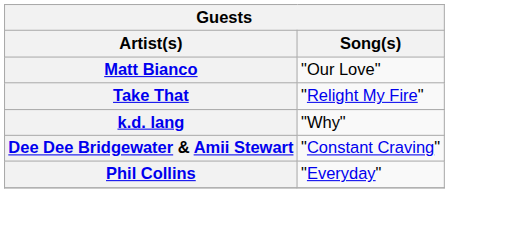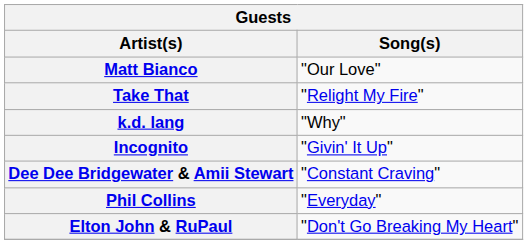+ row: Incognito | "Givin' It Up"
+ row: Elton John & RuPaul | "Don't Go Breaking My Heart"
